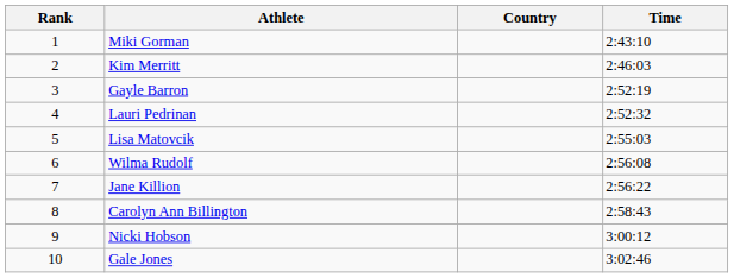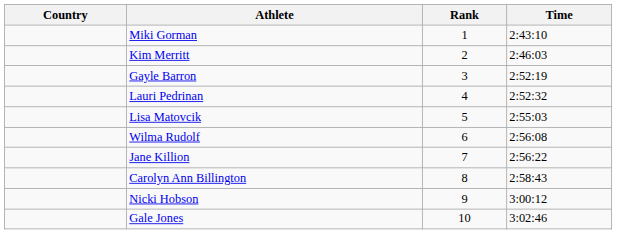columns swapped: Rank <-> Country
